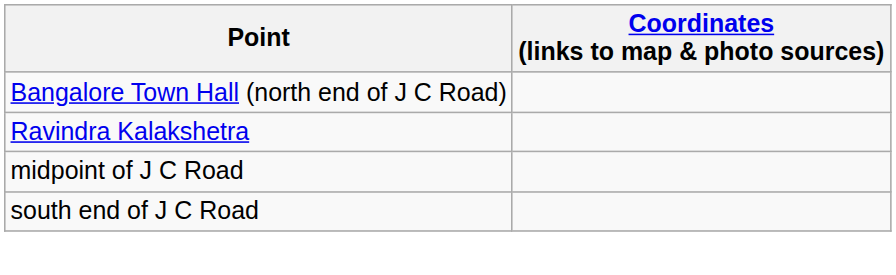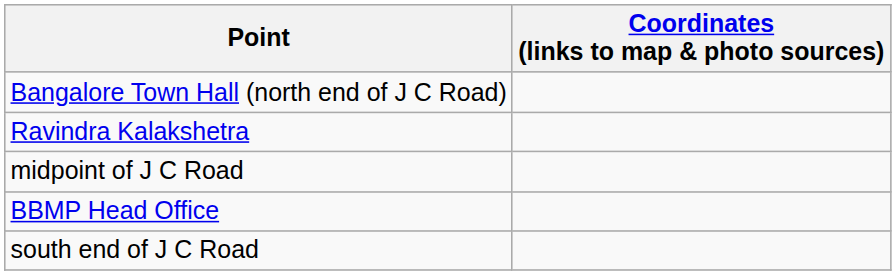+ row: BBMP Head Office
